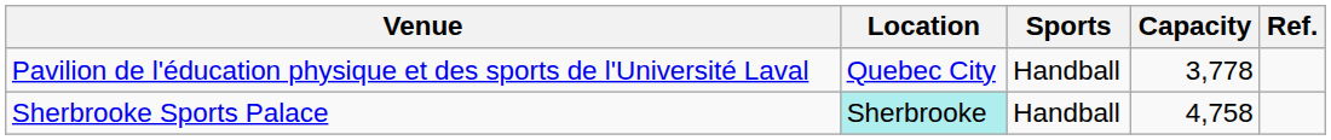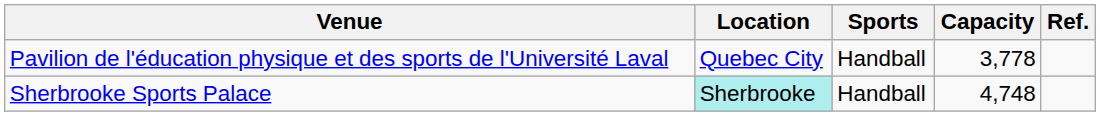Sherbrooke Sports Palace | Capacity: 4,758 -> 4,748
